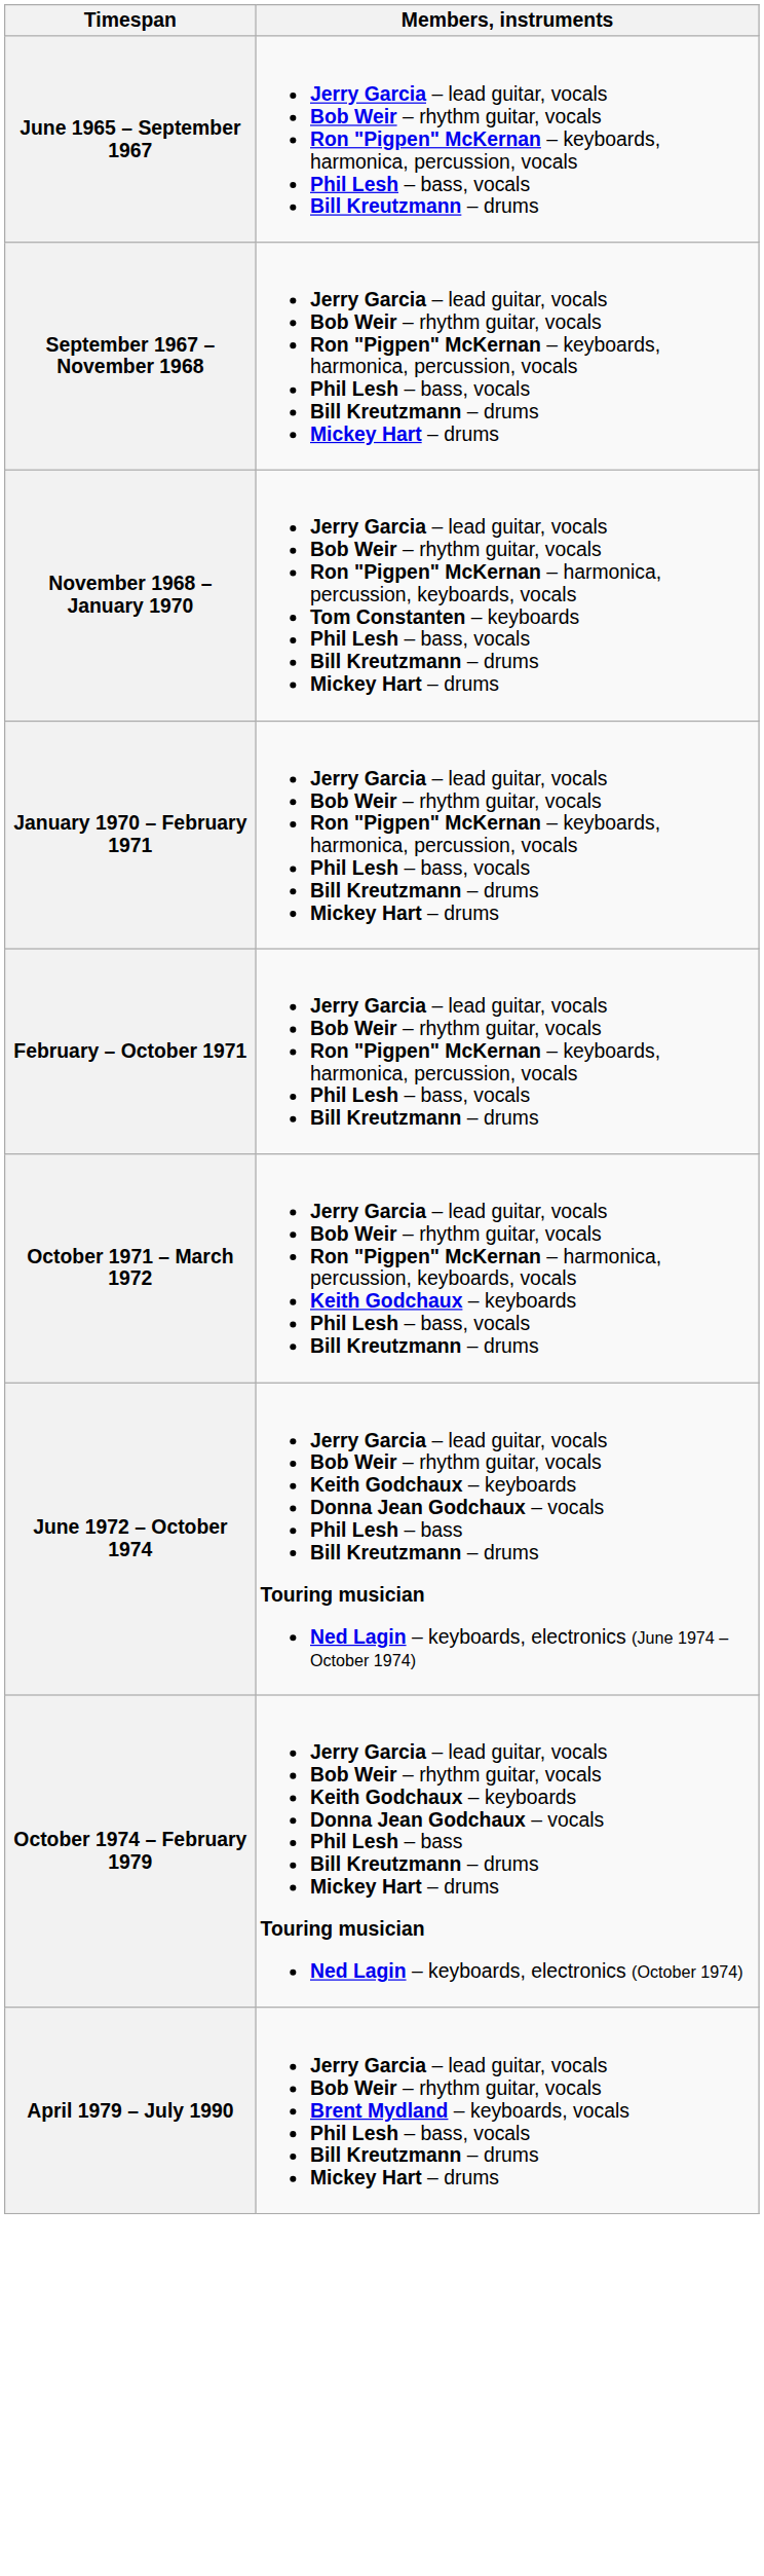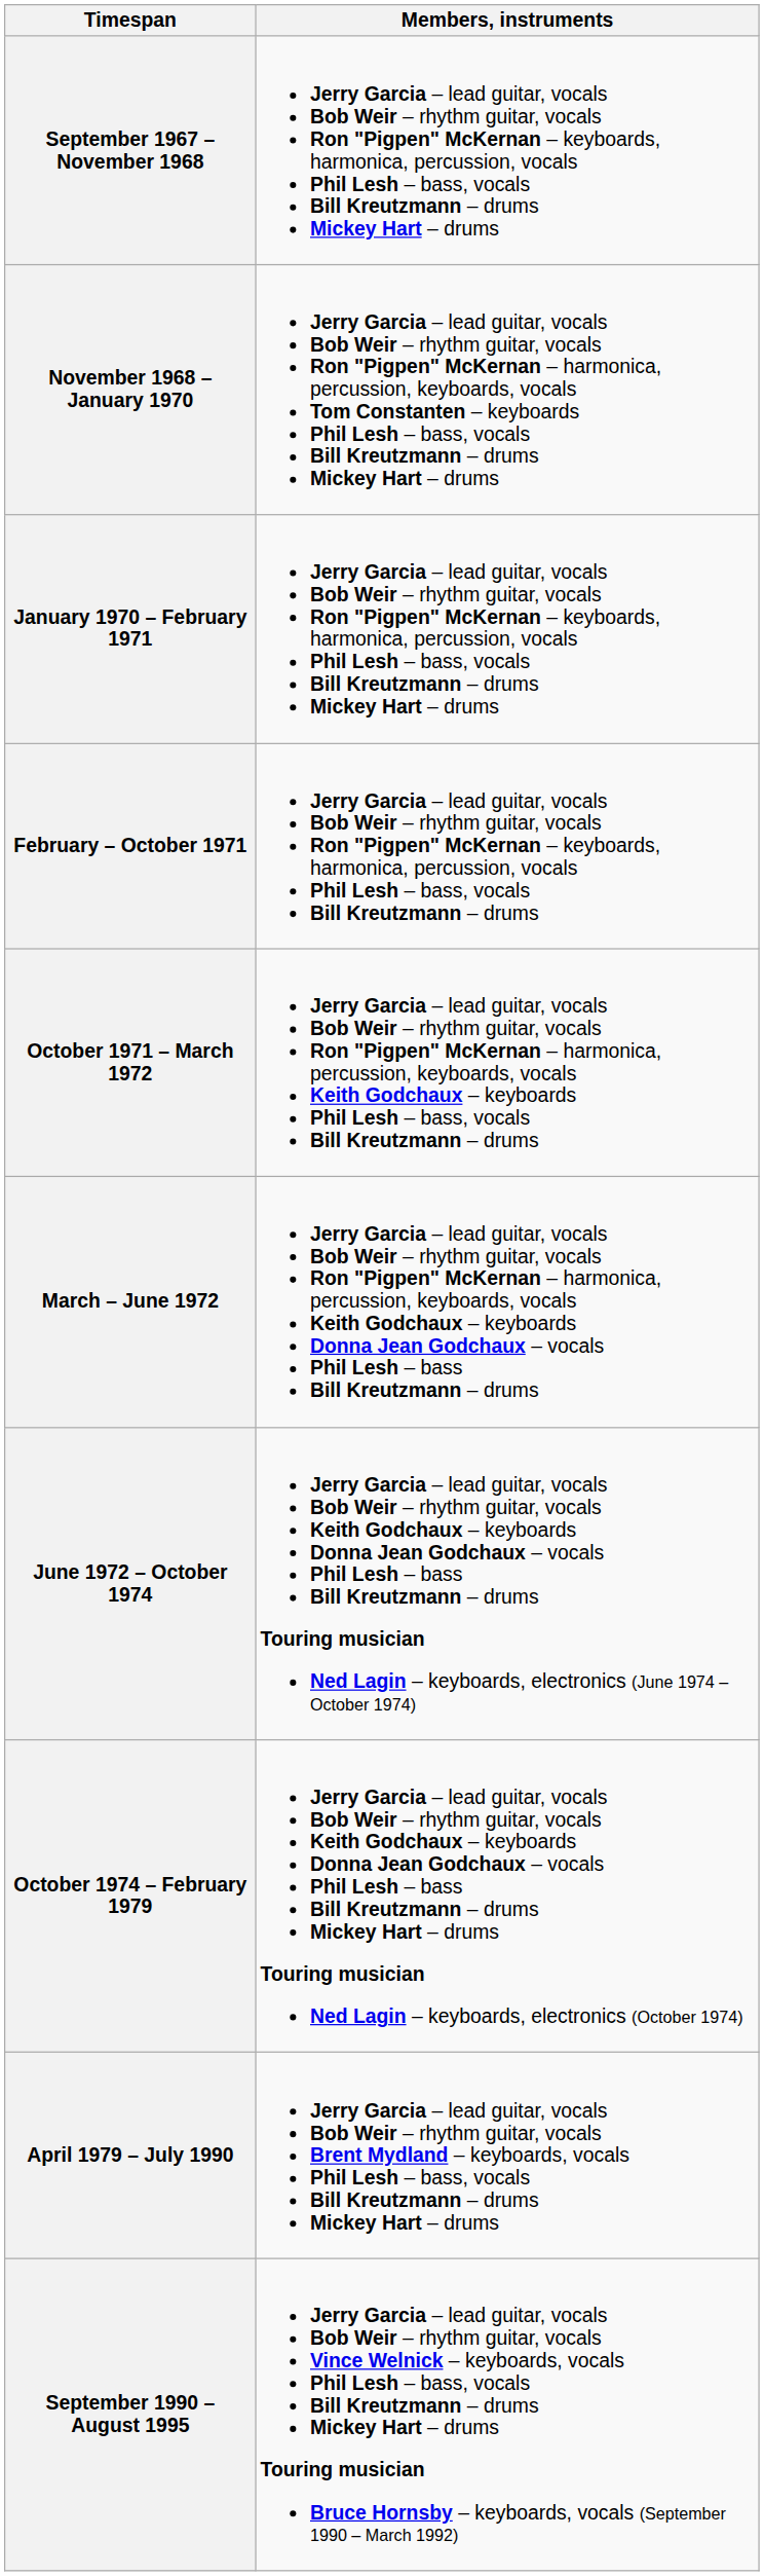- row: June 1965 – September 1967 | Jerry Garcia – lead guitar, vocals Bob Weir – rhythm guitar, vocals Ron "Pigpen" McKernan – keyboards, harmonica, percussion, vocals Phil Lesh – bass, vocals Bill Kreutzmann – drums
+ row: March – June 1972 | Jerry Garcia – lead guitar, vocals Bob Weir – rhythm guitar, vocals Ron "Pigpen" McKernan – harmonica, percussion, keyboards, vocals Keith Godchaux – keyboards Donna Jean Godchaux – vocals Phil Lesh – bass Bill Kreutzmann – drums
+ row: September 1990 – August 1995 | Jerry Garcia – lead guitar, vocals Bob Weir – rhythm guitar, vocals Vince Welnick – keyboards, vocals Phil Lesh – bass, vocals Bill Kreutzmann – drums Mickey Hart – drums Touring musician Bruce Hornsby – keyboards, vocals (September 1990 – March 1992)
